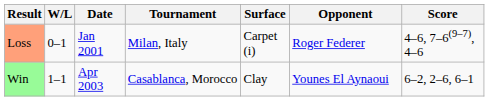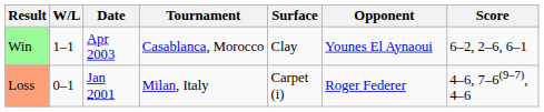rows swapped: Loss <-> Win
